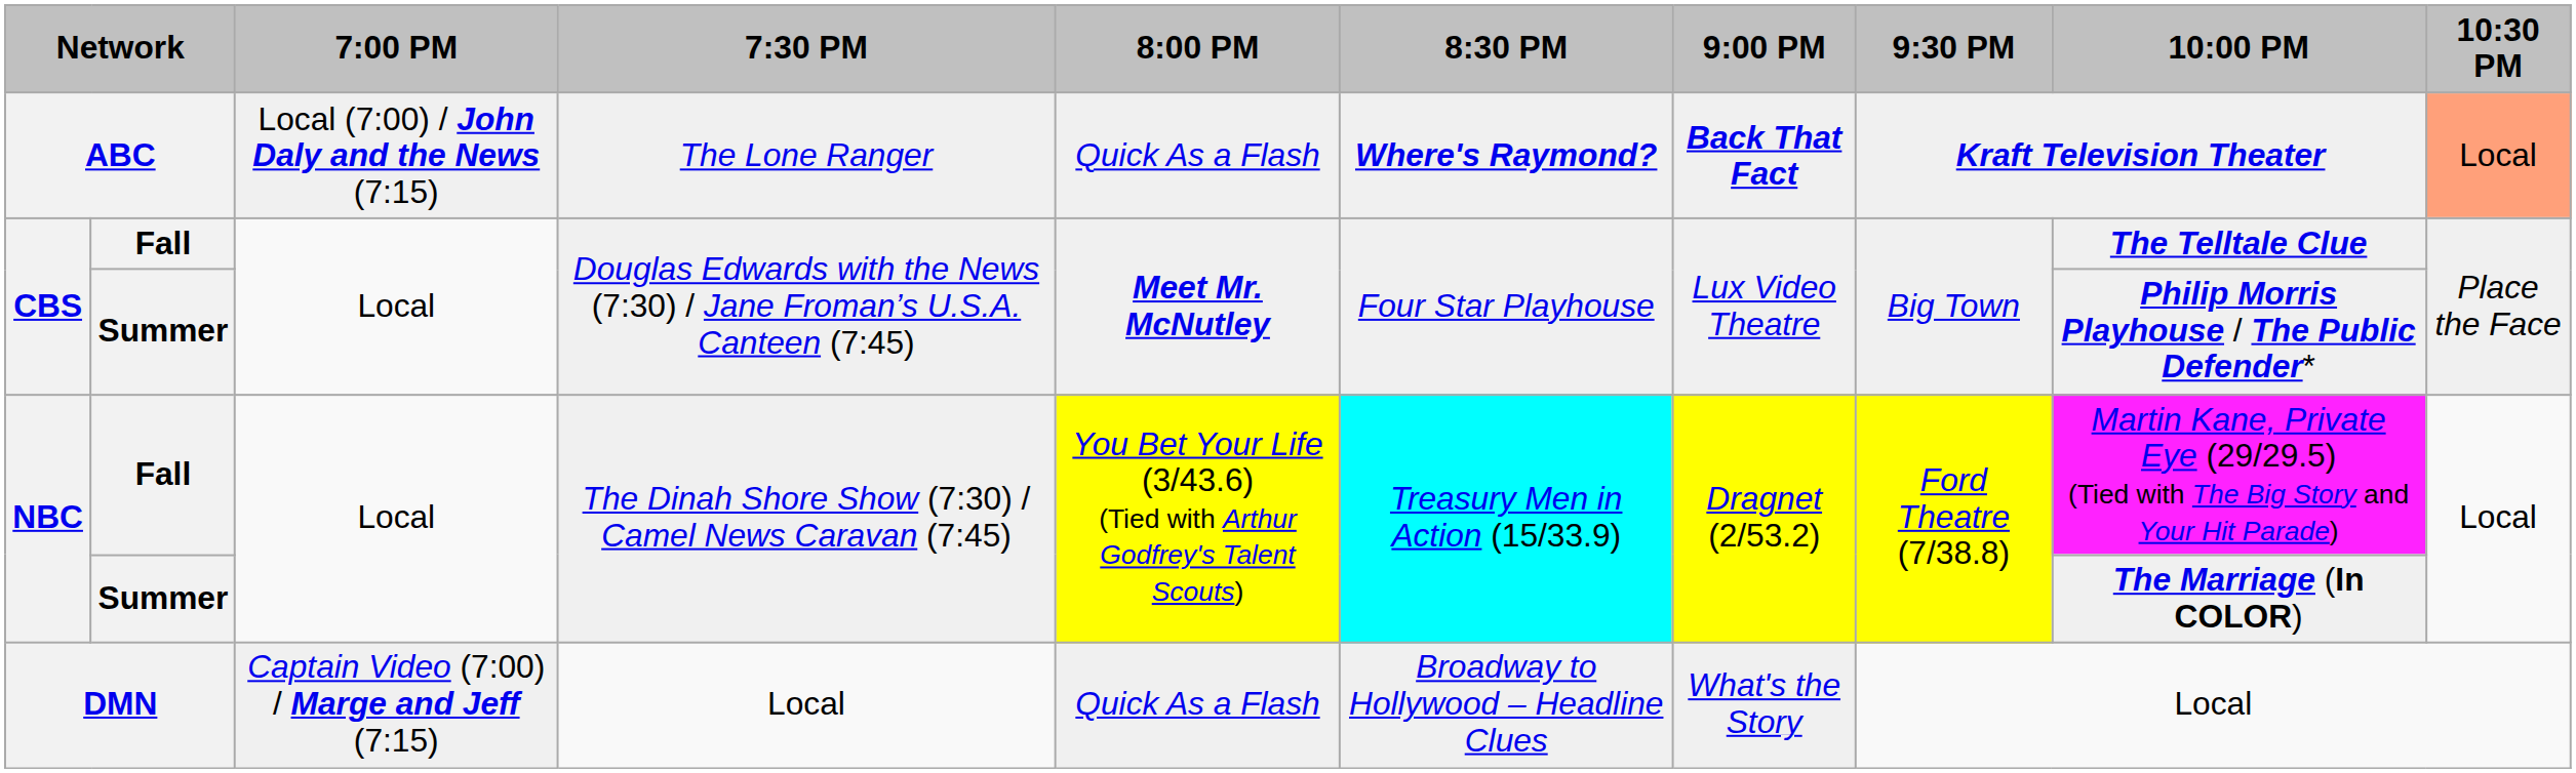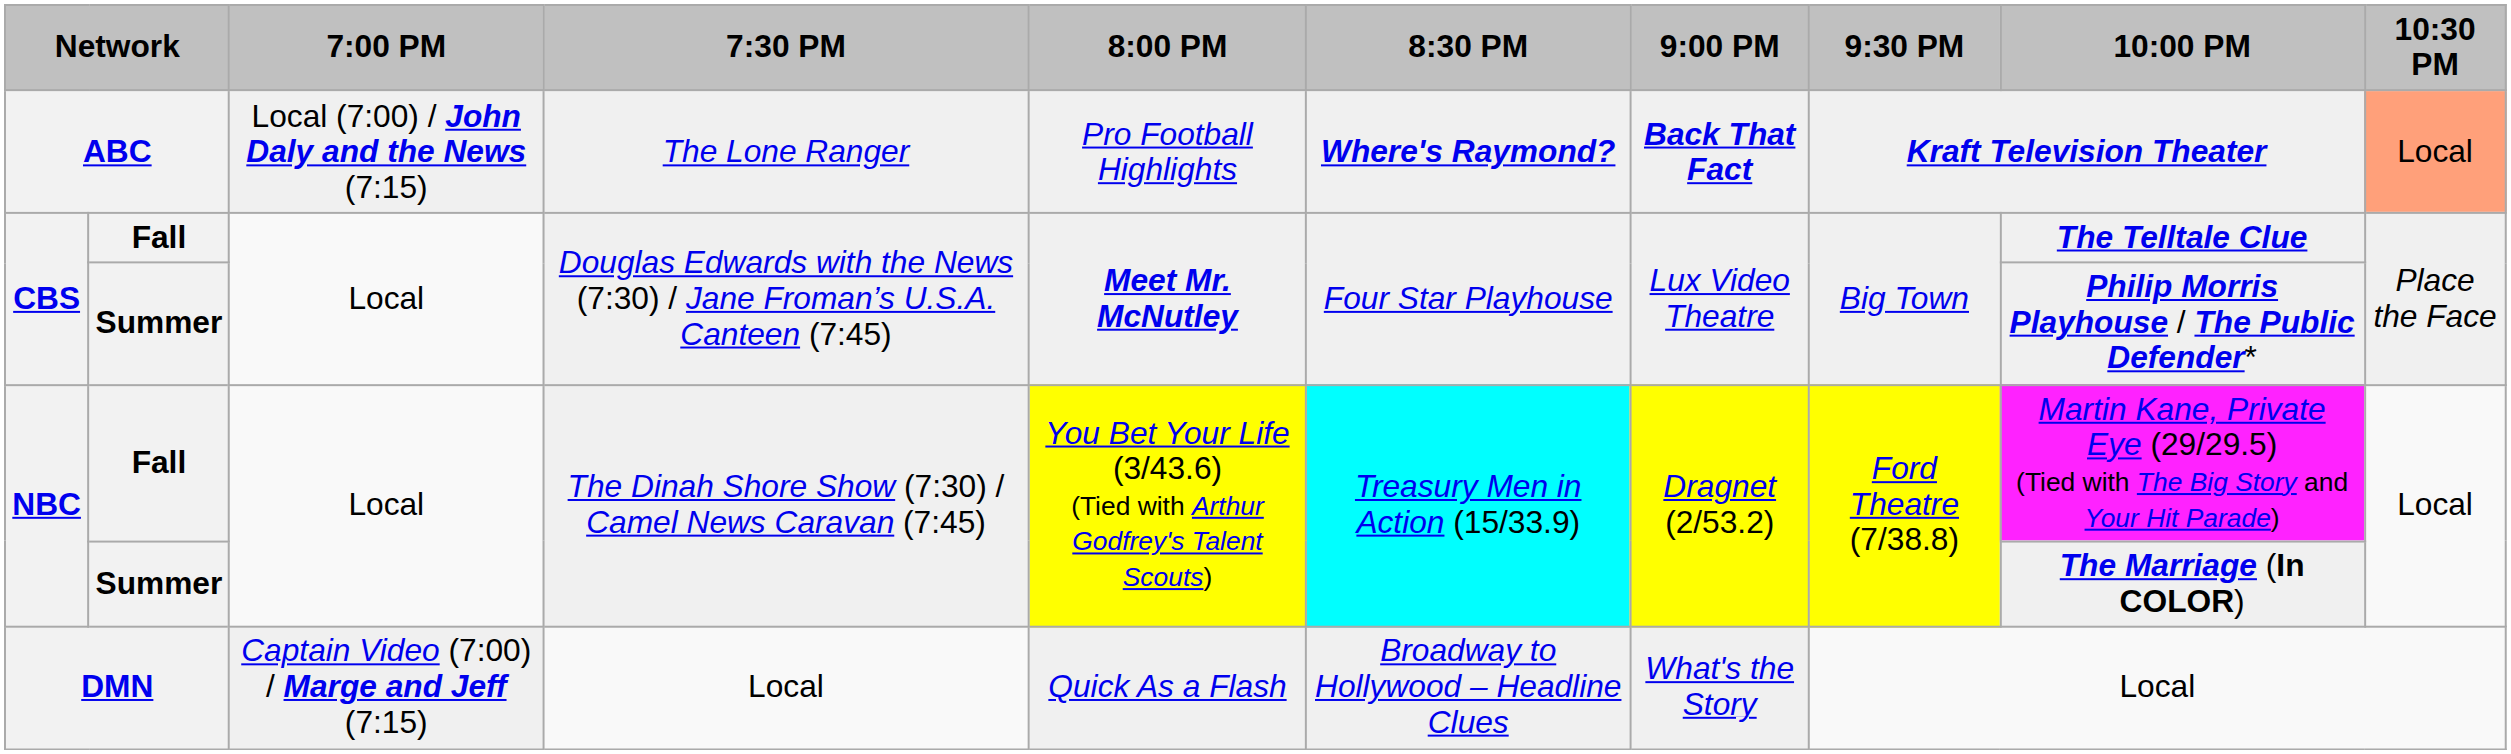ABC | 8:00 PM: Quick As a Flash -> Pro Football Highlights
